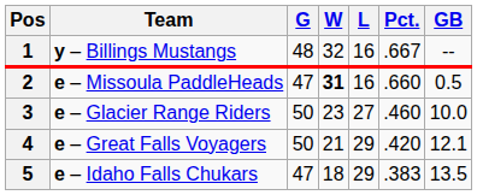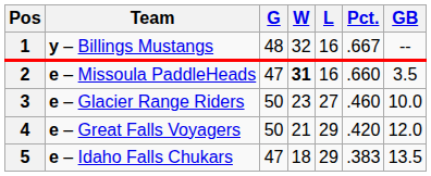2 | GB: 0.5 -> 3.5
4 | GB: 12.1 -> 12.0
